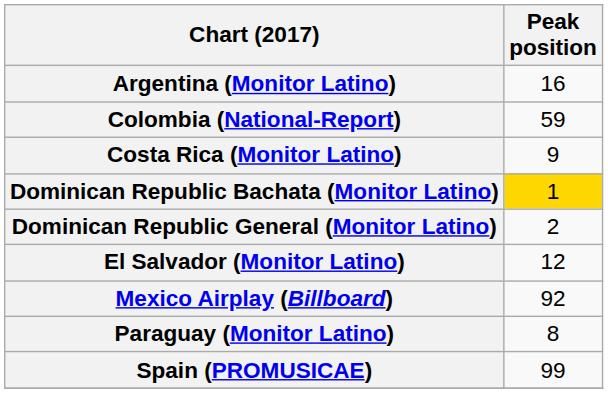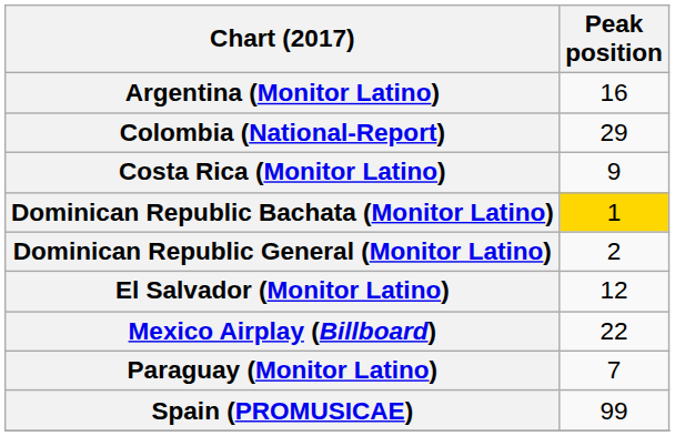Colombia (National-Report) | Peak position: 59 -> 29
Mexico Airplay (Billboard) | Peak position: 92 -> 22
Paraguay (Monitor Latino) | Peak position: 8 -> 7
